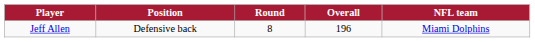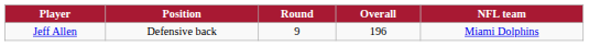Jeff Allen | Round: 8 -> 9
